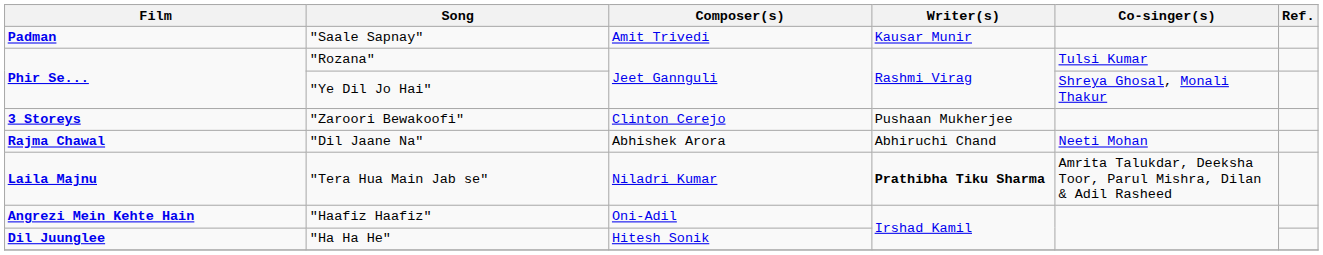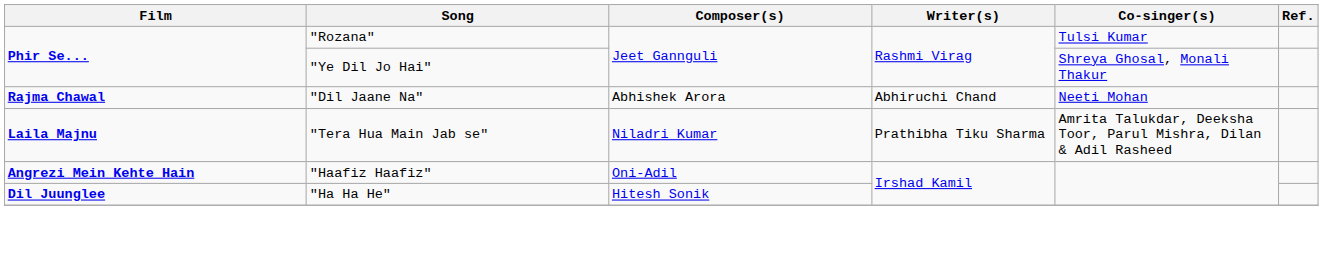- row: Padman | "Saale Sapnay" | Amit Trivedi | Kausar Munir
- row: 3 Storeys | "Zaroori Bewakoofi" | Clinton Cerejo | Pushaan Mukherjee
"Tera Hua Main Jab se" | Writer(s): bold -> normal
